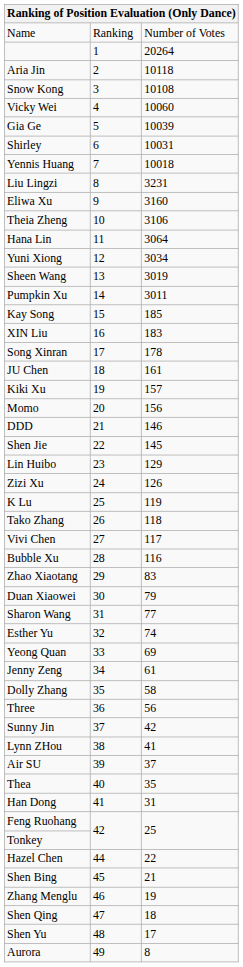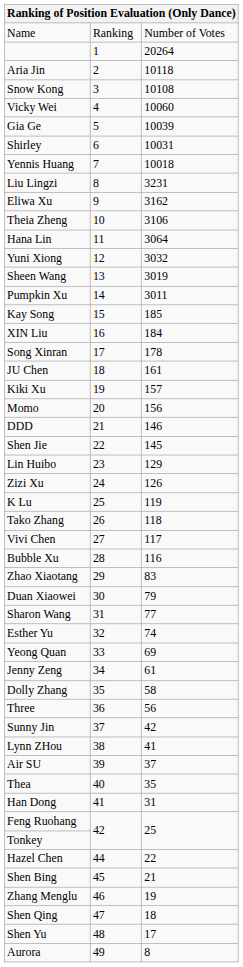Eliwa Xu | column 3: 3160 -> 3162
Yuni Xiong | column 3: 3034 -> 3032
XIN Liu | column 3: 183 -> 184
